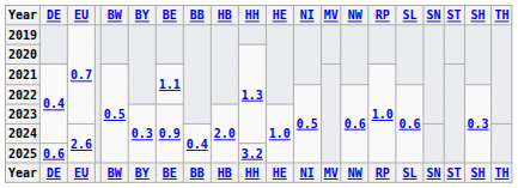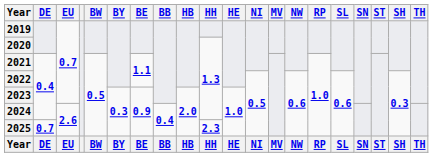2025 | DE: 0.6 -> 0.7
2025 | HH: 3.2 -> 2.3
